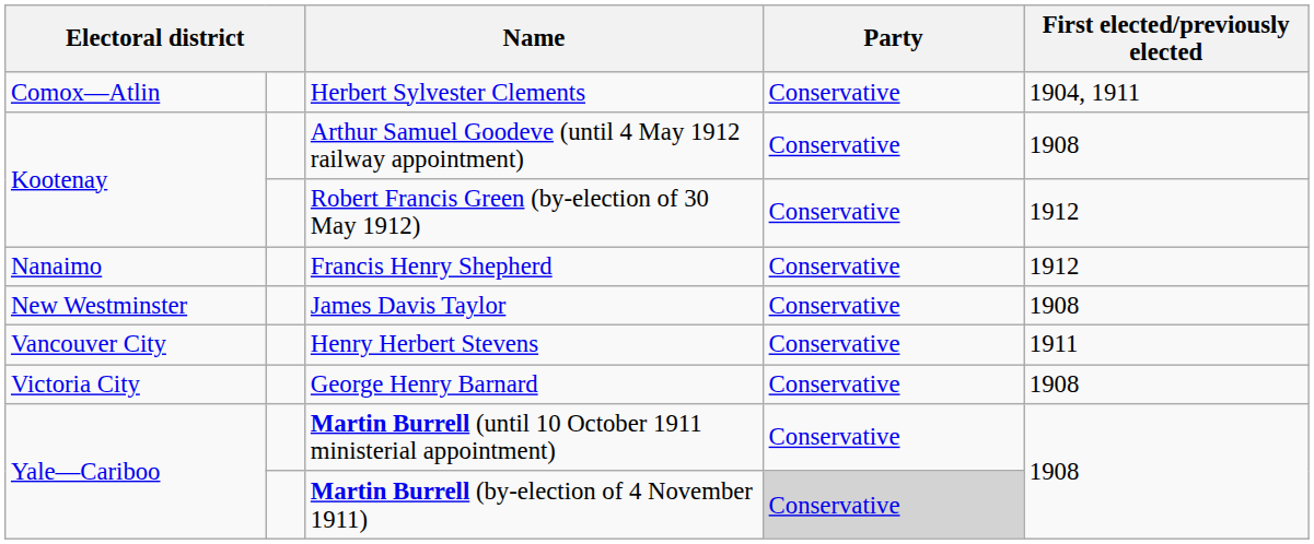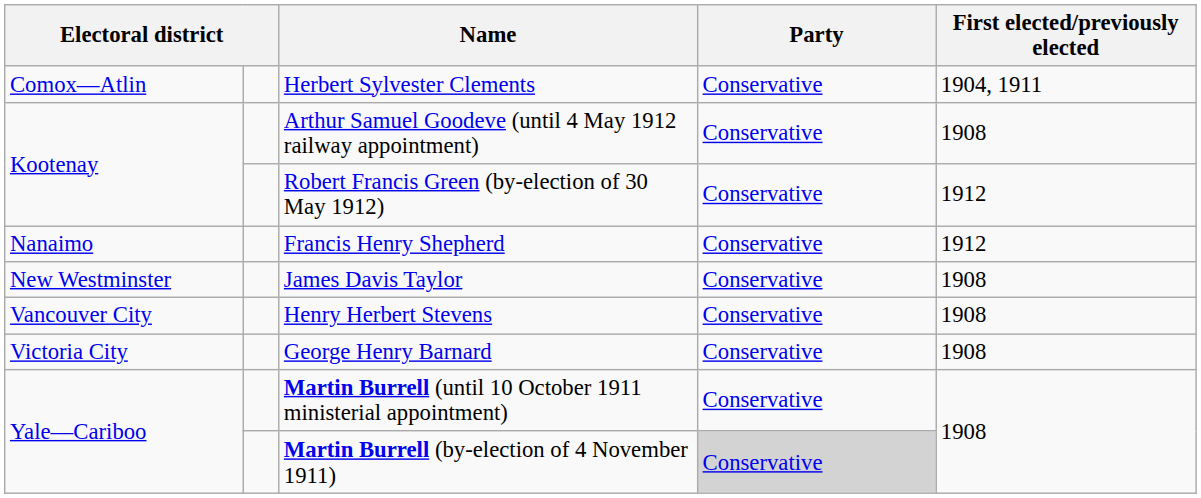Henry Herbert Stevens | First elected/previously elected: 1911 -> 1908
